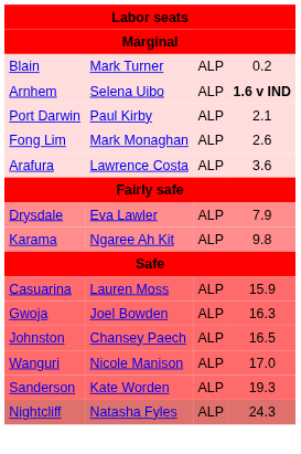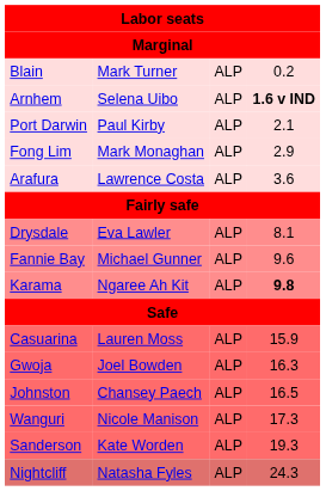Fong Lim | column 4: 2.6 -> 2.9
Drysdale | column 4: 7.9 -> 8.1
+ row: Fannie Bay | Michael Gunner | ALP | 9.6
Karama | column 4: normal -> bold
Wanguri | column 4: 17.0 -> 17.3
